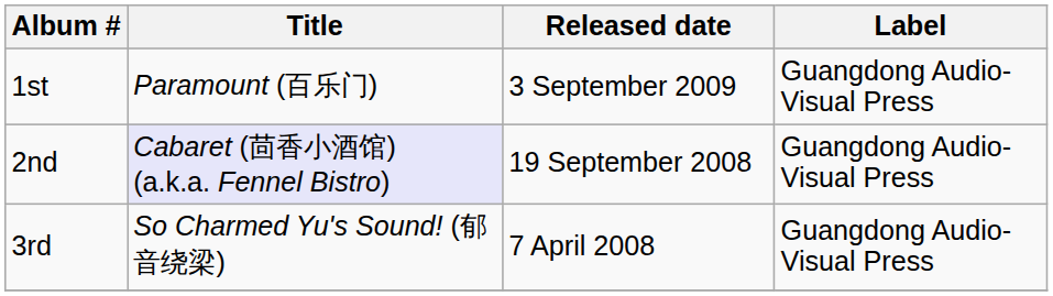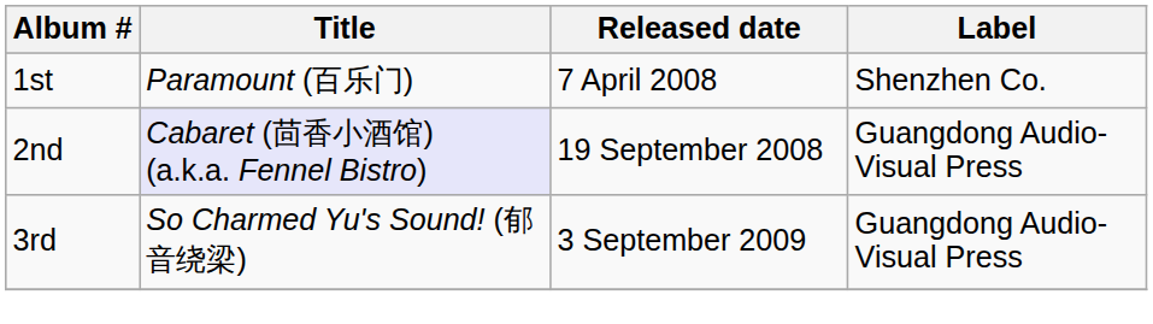1st | Released date: 3 September 2009 -> 7 April 2008
1st | Label: Guangdong Audio-Visual Press -> Shenzhen Co.
3rd | Released date: 7 April 2008 -> 3 September 2009
